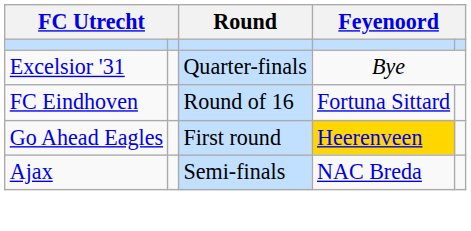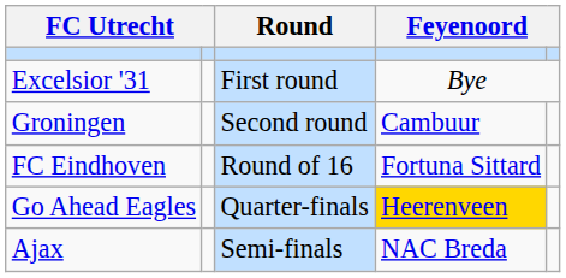Excelsior '31 | Round: Quarter-finals -> First round
+ row: Groningen | Second round | Cambuur
Go Ahead Eagles | Round: First round -> Quarter-finals
